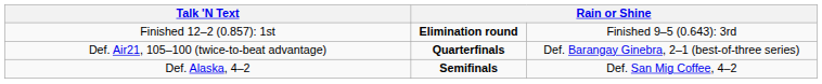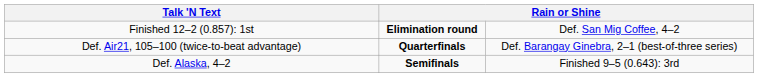Finished 12–2 (0.857): 1st | column 4: Finished 9–5 (0.643): 3rd -> Def. San Mig Coffee, 4–2
Def. Alaska, 4–2 | column 4: Def. San Mig Coffee, 4–2 -> Finished 9–5 (0.643): 3rd
